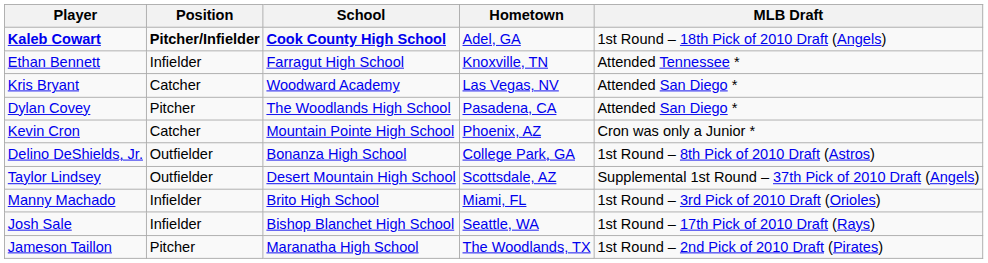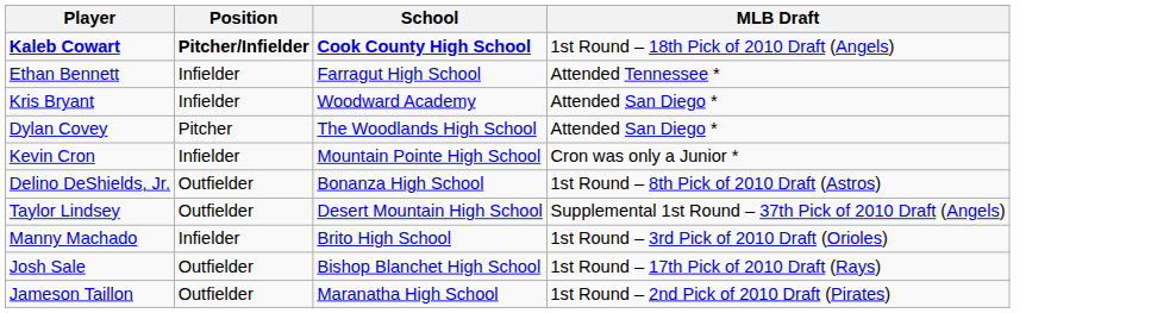- column: Hometown | Adel, GA | Knoxville, TN | Las Vegas, NV | Pasadena, CA | Phoenix, AZ | College Park, GA | Scottsdale, AZ | Miami, FL | Seattle, WA | The Woodlands, TX
Kris Bryant | Position: Catcher -> Infielder
Kevin Cron | Position: Catcher -> Infielder
Josh Sale | Position: Infielder -> Outfielder
Jameson Taillon | Position: Pitcher -> Outfielder
